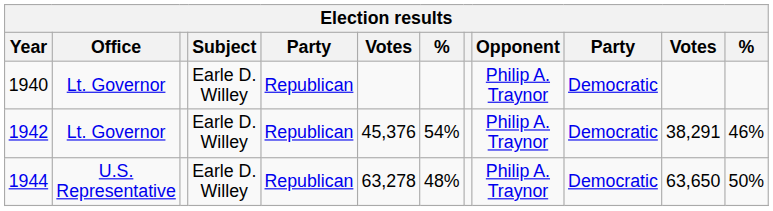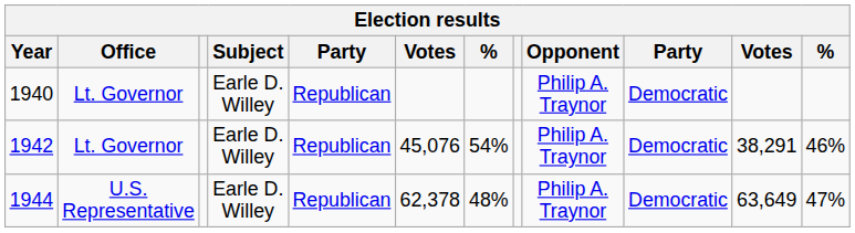1942 | column 6: 45,376 -> 45,076
1944 | column 6: 63,278 -> 62,378
1944 | column 11: 63,650 -> 63,649
1944 | column 12: 50% -> 47%
